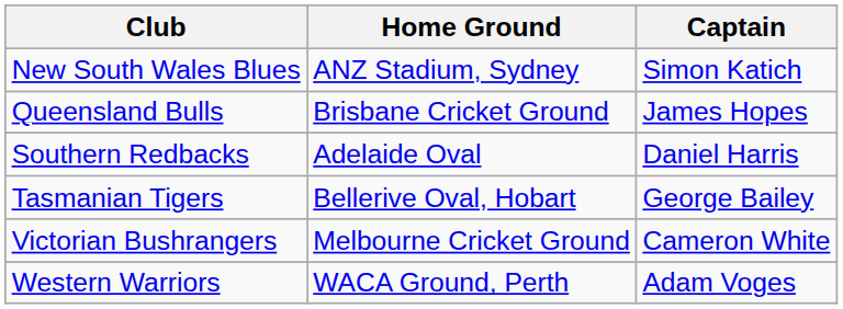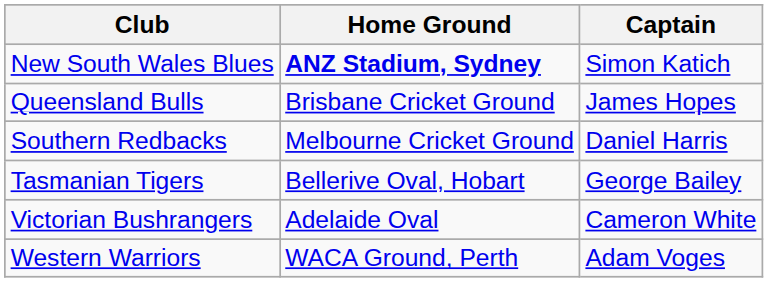New South Wales Blues | Home Ground: normal -> bold
Southern Redbacks | Home Ground: Adelaide Oval -> Melbourne Cricket Ground
Victorian Bushrangers | Home Ground: Melbourne Cricket Ground -> Adelaide Oval
